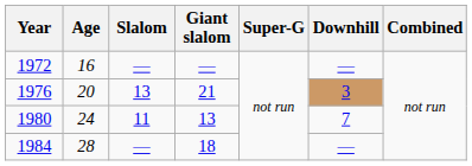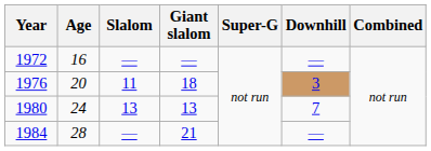1976 | Slalom: 13 -> 11
1976 | Giant slalom: 21 -> 18
1980 | Slalom: 11 -> 13
1984 | Giant slalom: 18 -> 21
